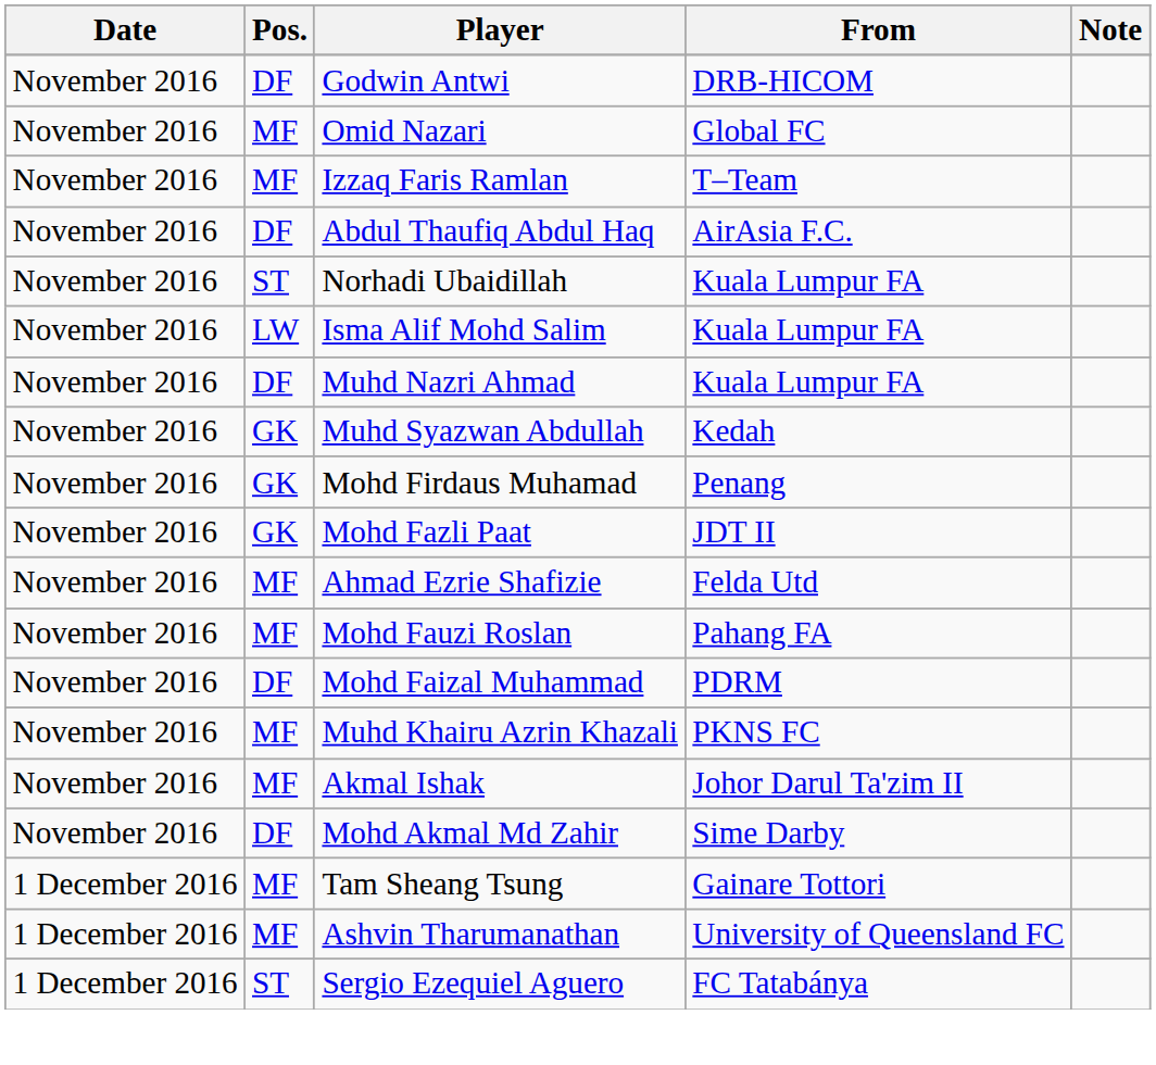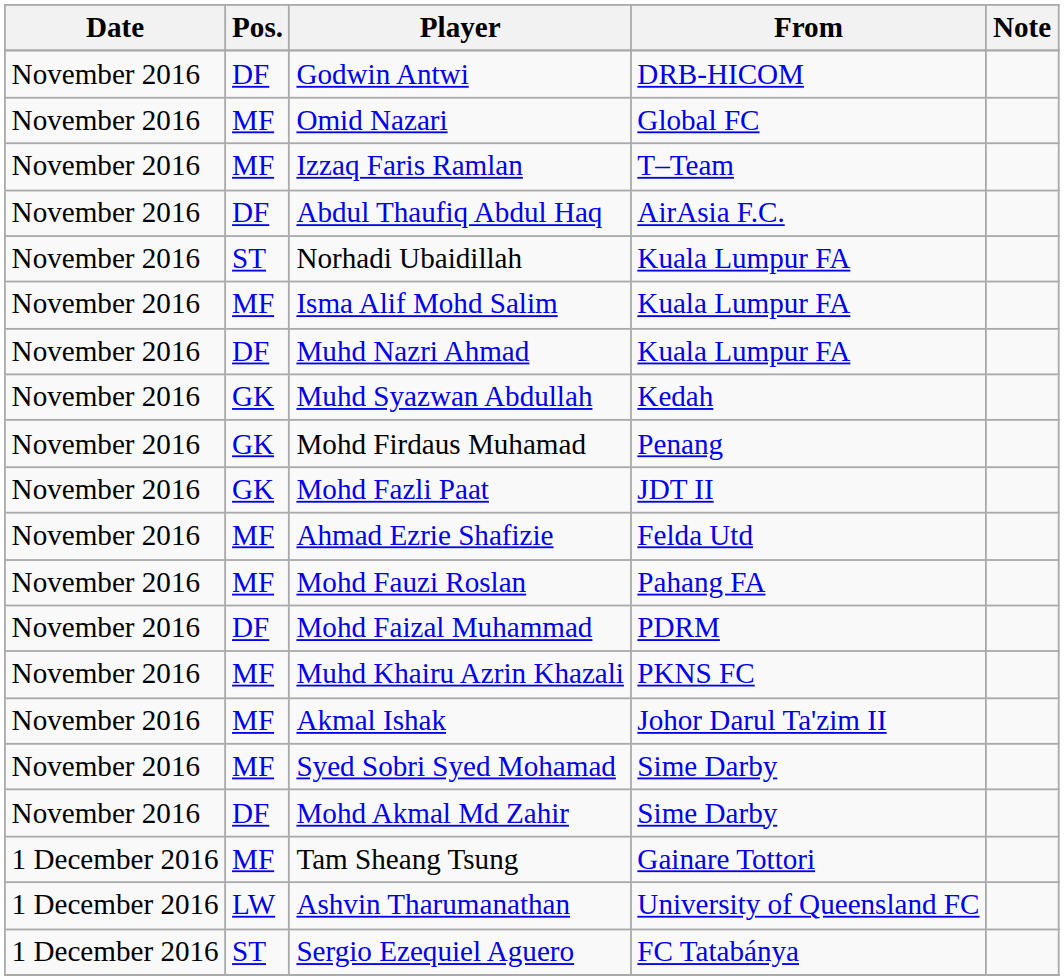Isma Alif Mohd Salim | Pos.: LW -> MF
+ row: November 2016 | MF | Syed Sobri Syed Mohamad | Sime Darby
Ashvin Tharumanathan | Pos.: MF -> LW
